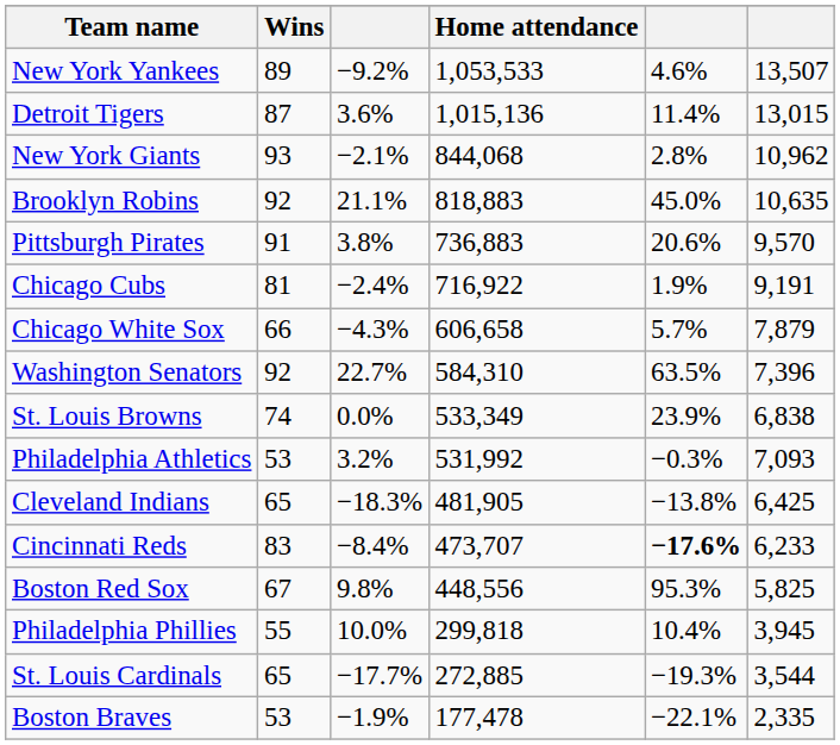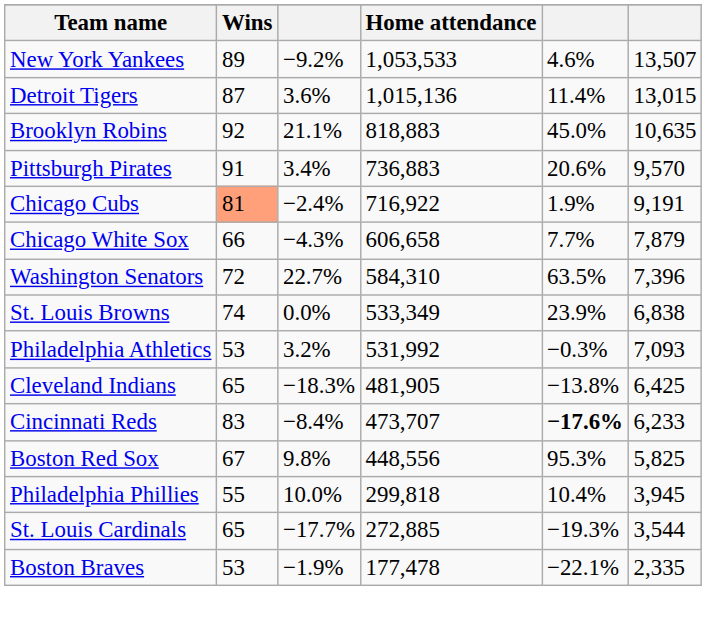- row: New York Giants | 93 | −2.1% | 844,068 | 2.8% | 10,962
Pittsburgh Pirates | column 3: 3.8% -> 3.4%
Chicago Cubs | Wins: no background -> lightsalmon background
Chicago White Sox | column 5: 5.7% -> 7.7%
Washington Senators | Wins: 92 -> 72
